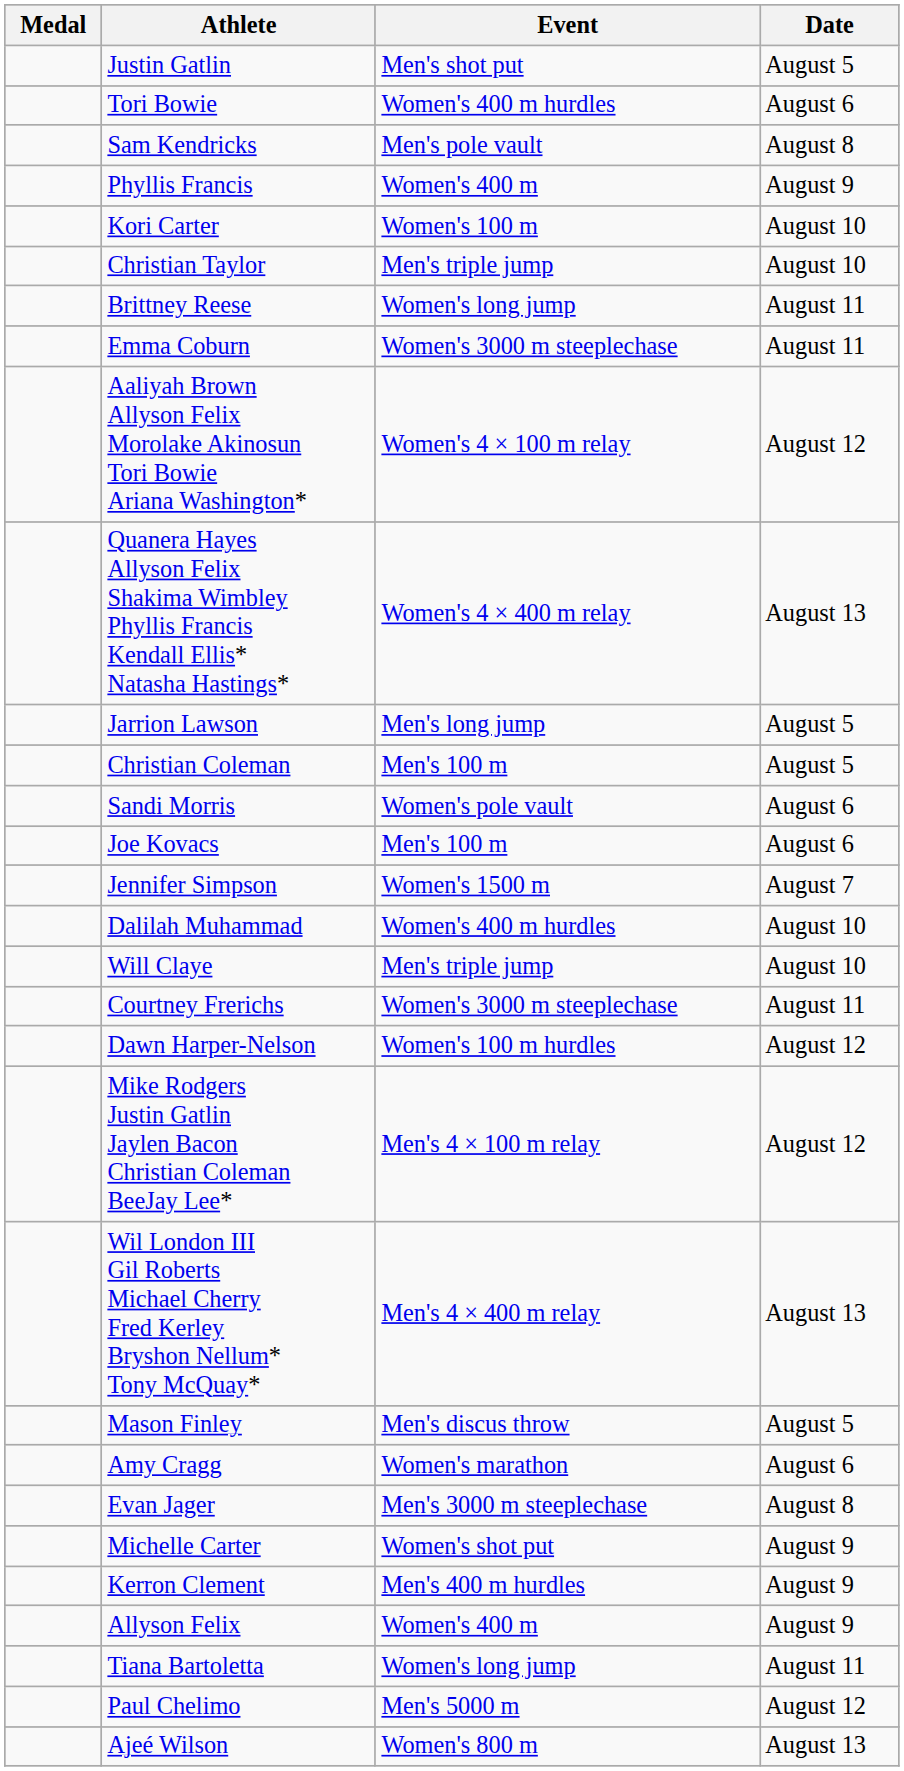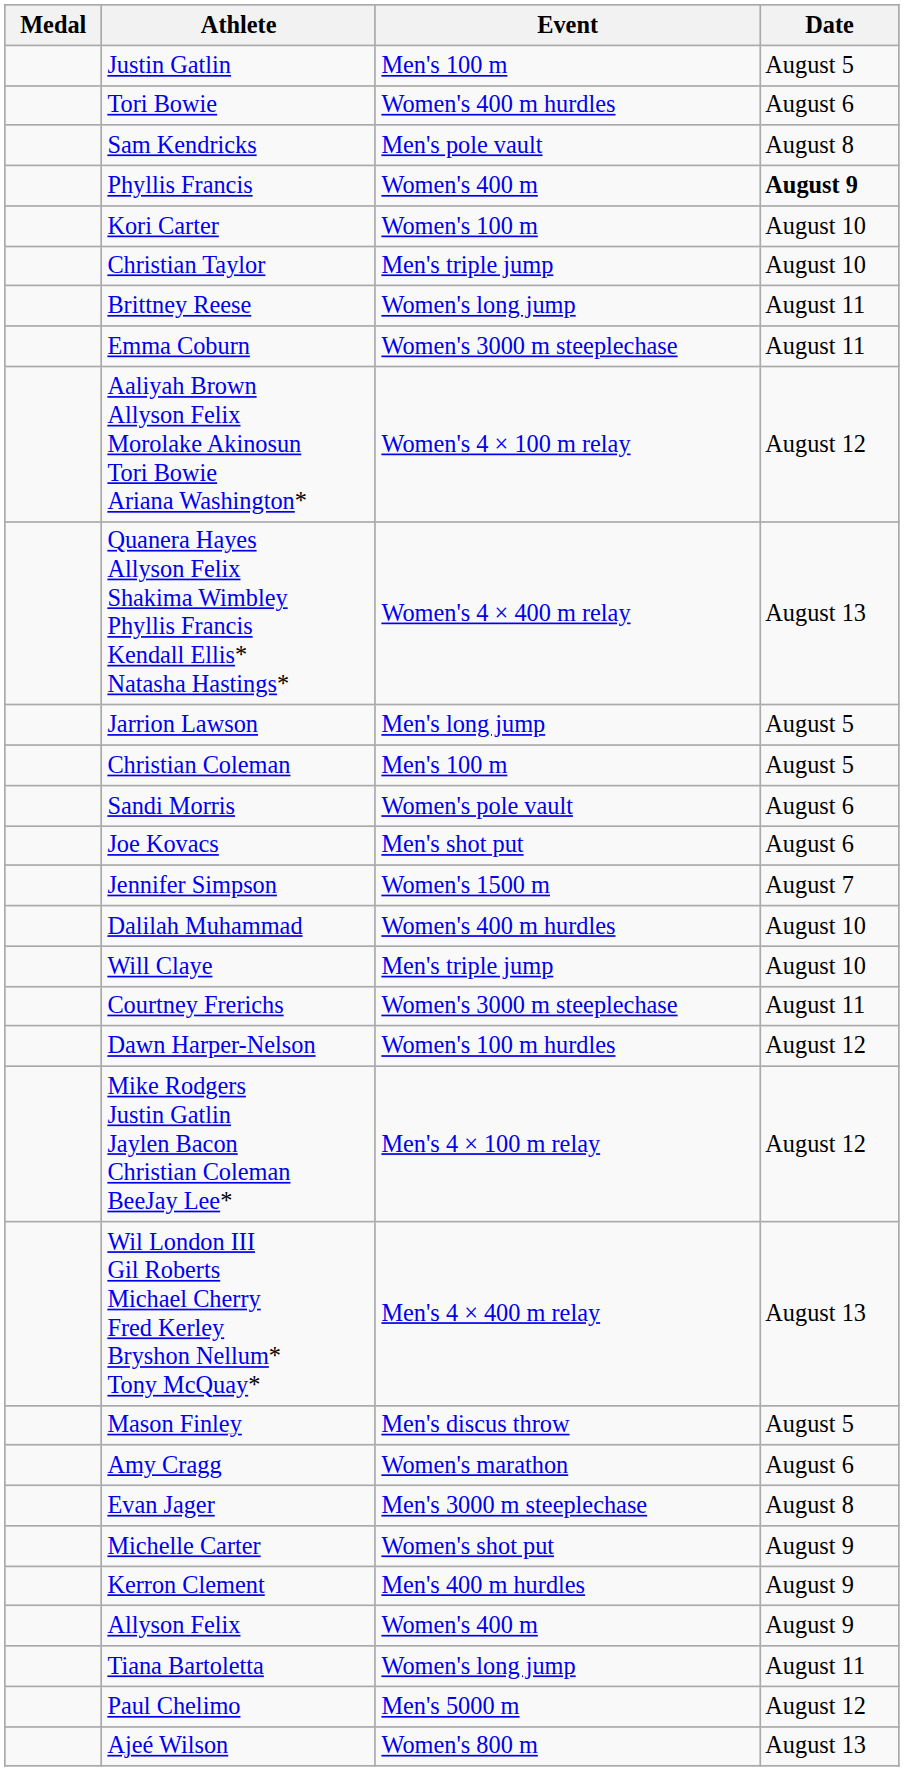Justin Gatlin | Event: Men's shot put -> Men's 100 m
Phyllis Francis | Date: normal -> bold
Joe Kovacs | Event: Men's 100 m -> Men's shot put
